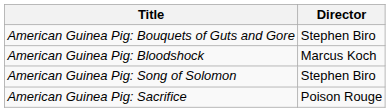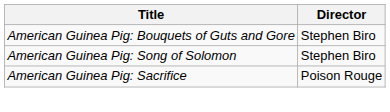- row: American Guinea Pig: Bloodshock | Marcus Koch
